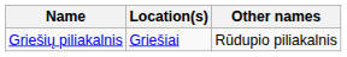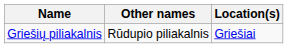columns swapped: Other names <-> Location(s)
